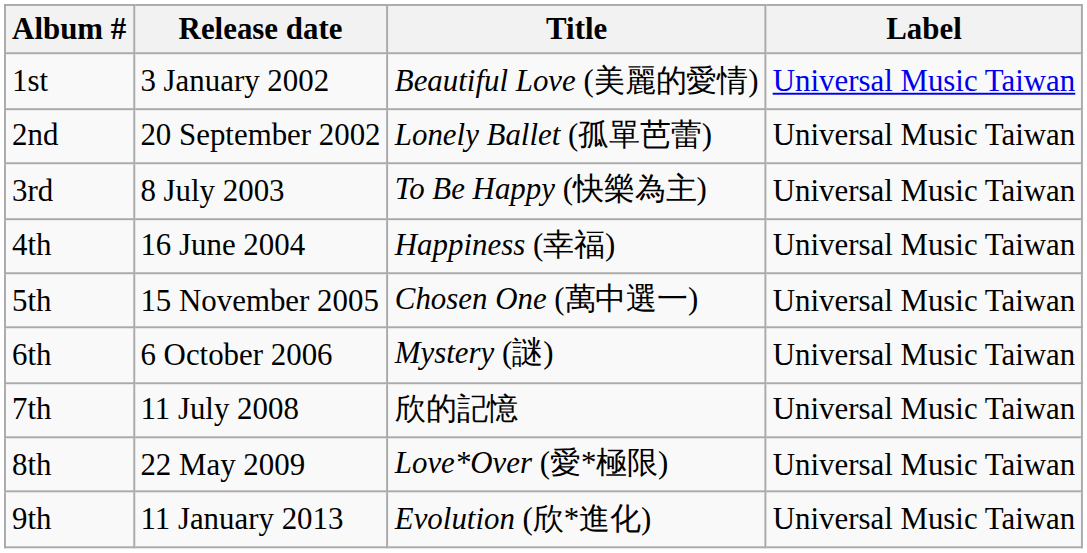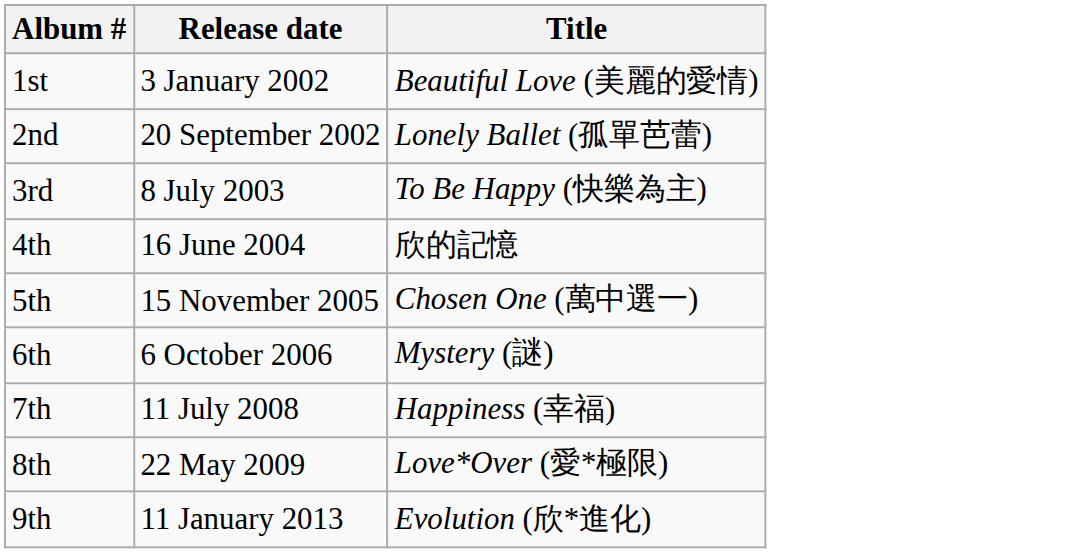- column: Label | Universal Music Taiwan | Universal Music Taiwan | Universal Music Taiwan | Universal Music Taiwan | Universal Music Taiwan | Universal Music Taiwan | Universal Music Taiwan | Universal Music Taiwan | Universal Music Taiwan
4th | Title: Happiness (幸福) -> 欣的記憶
7th | Title: 欣的記憶 -> Happiness (幸福)
